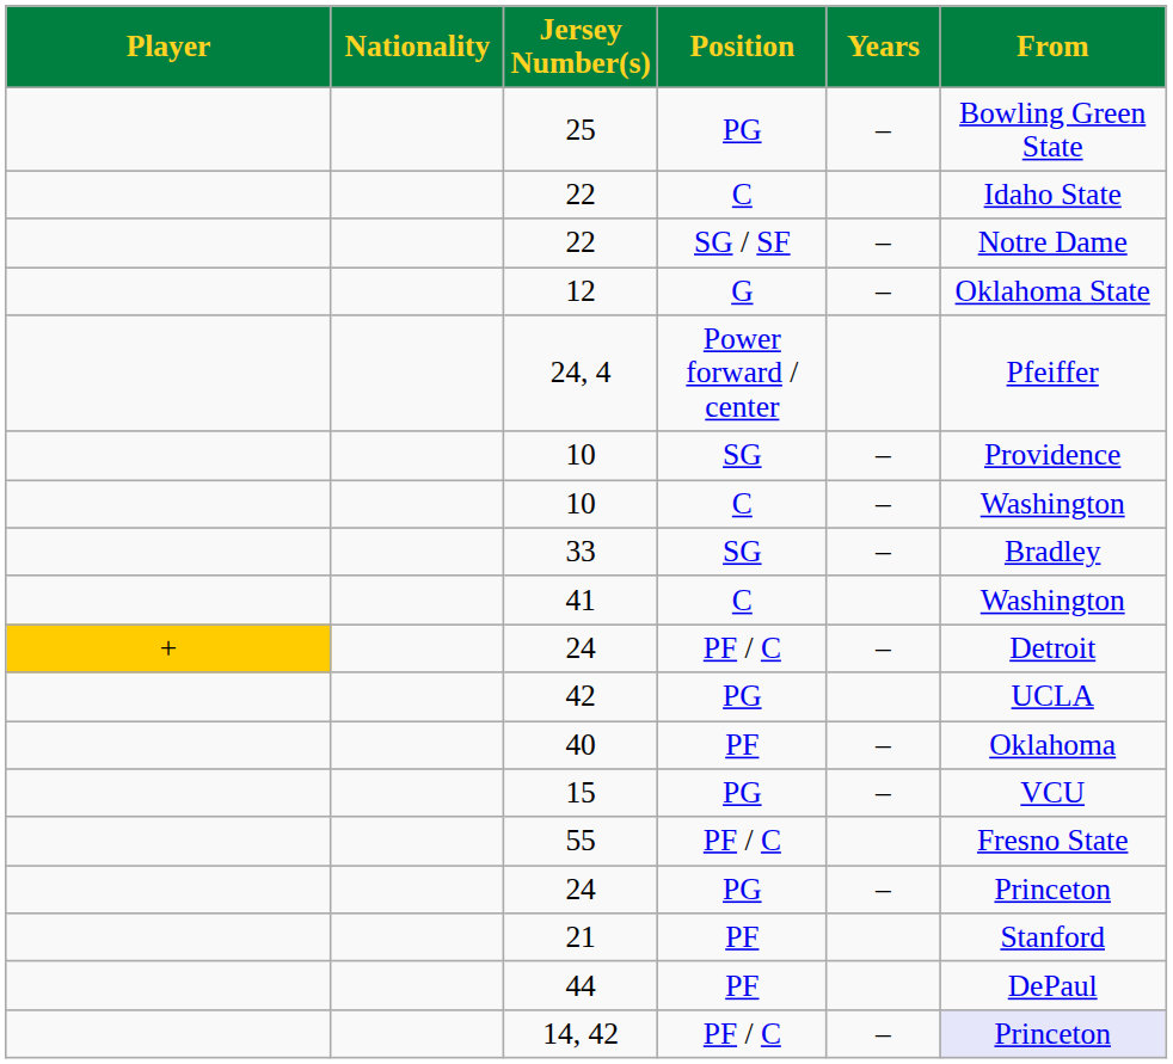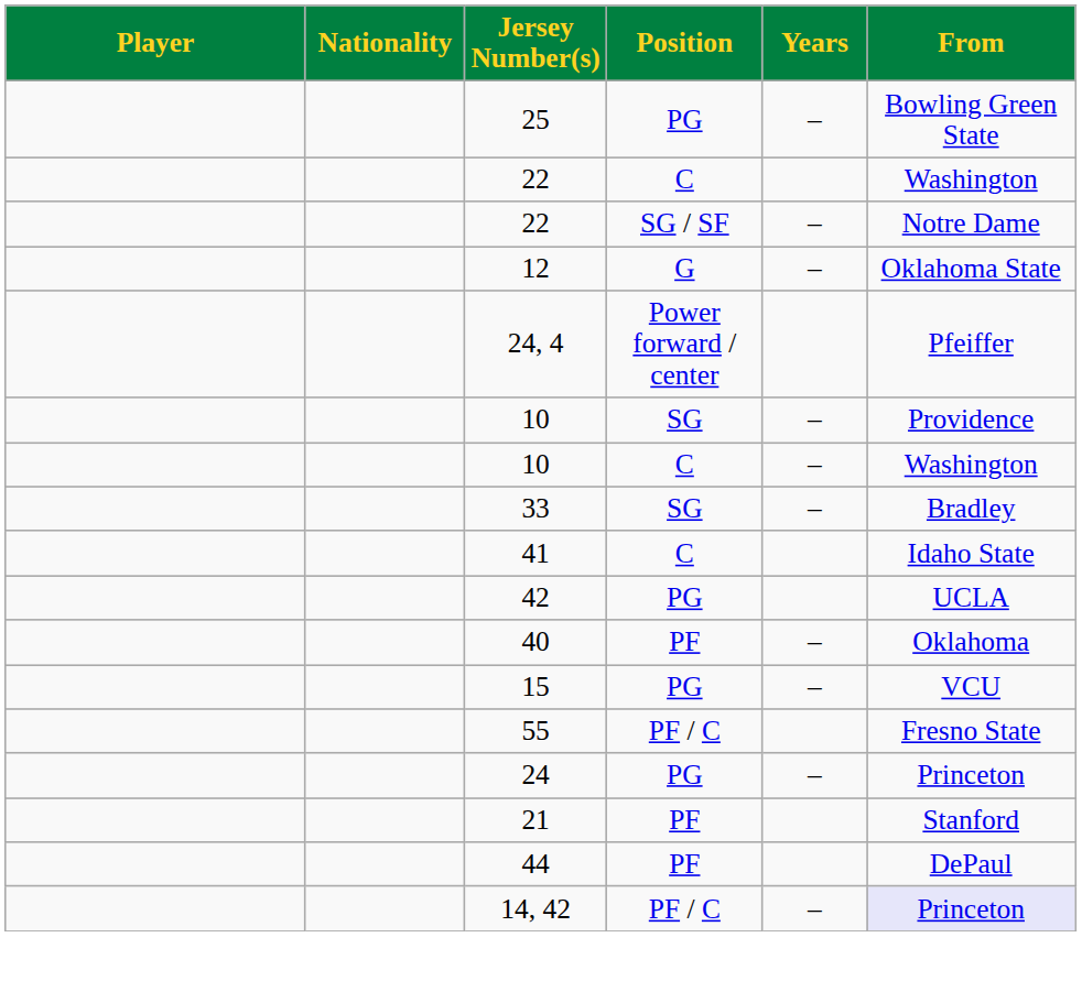22 / C | From: Idaho State -> Washington
41 | From: Washington -> Idaho State
- row: + | 24 | PF / C | – | Detroit
